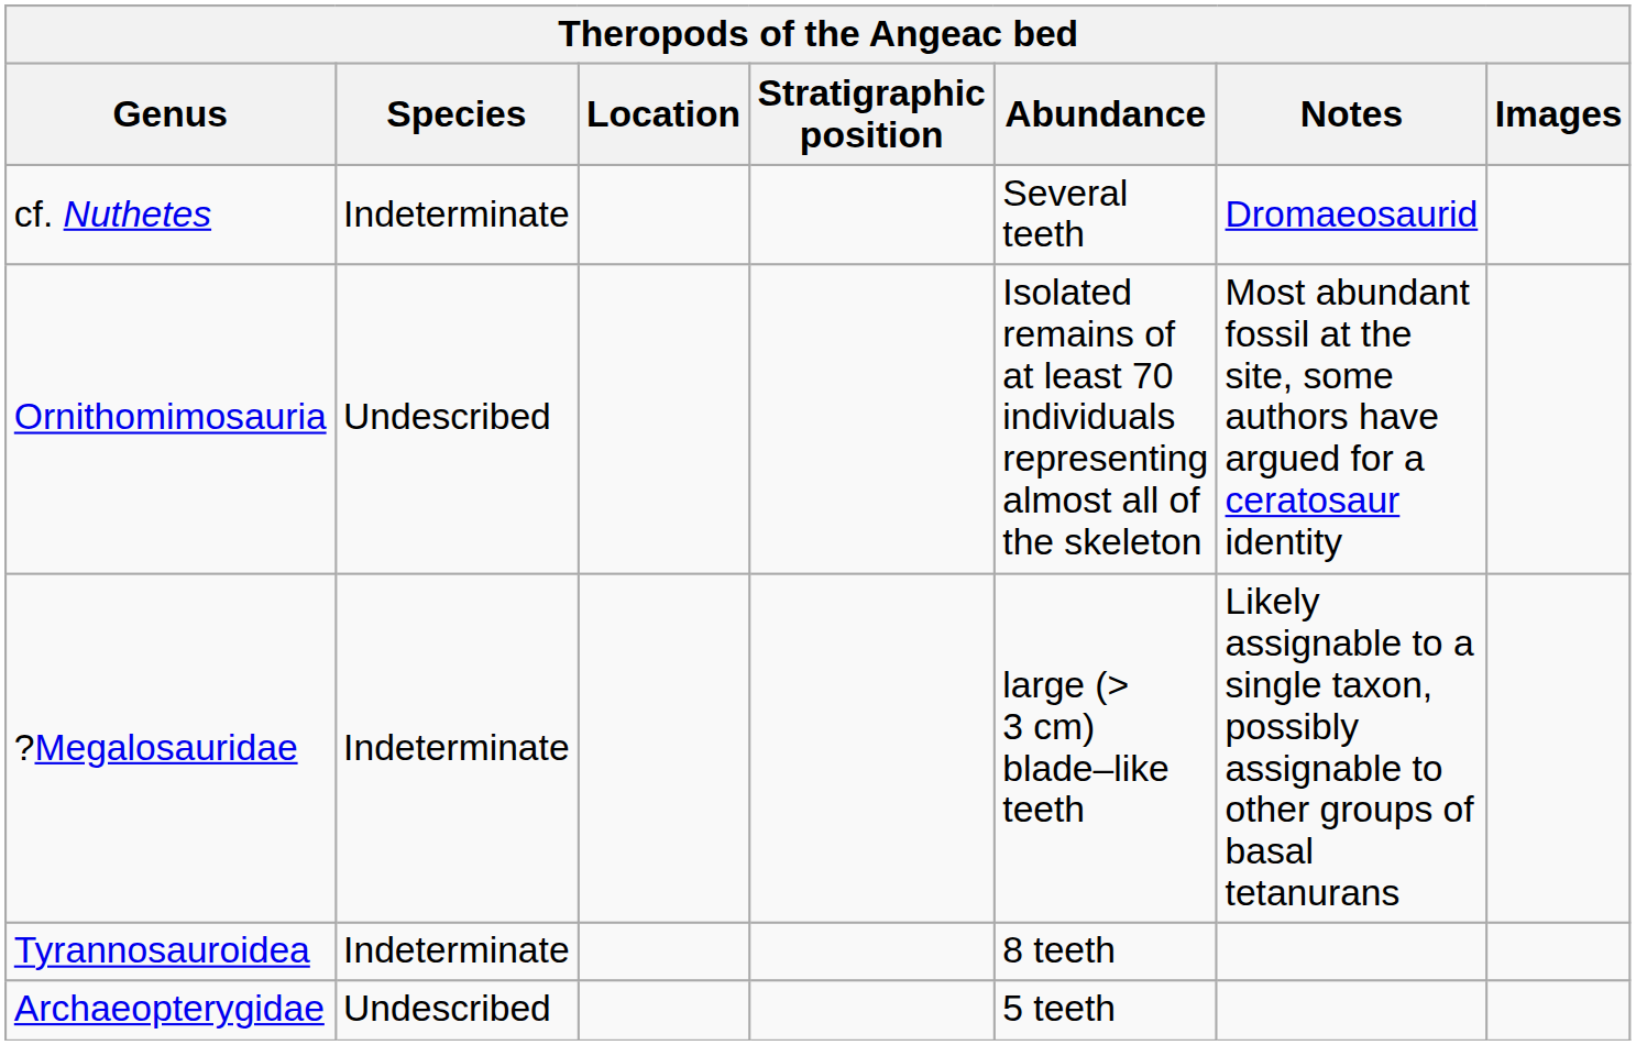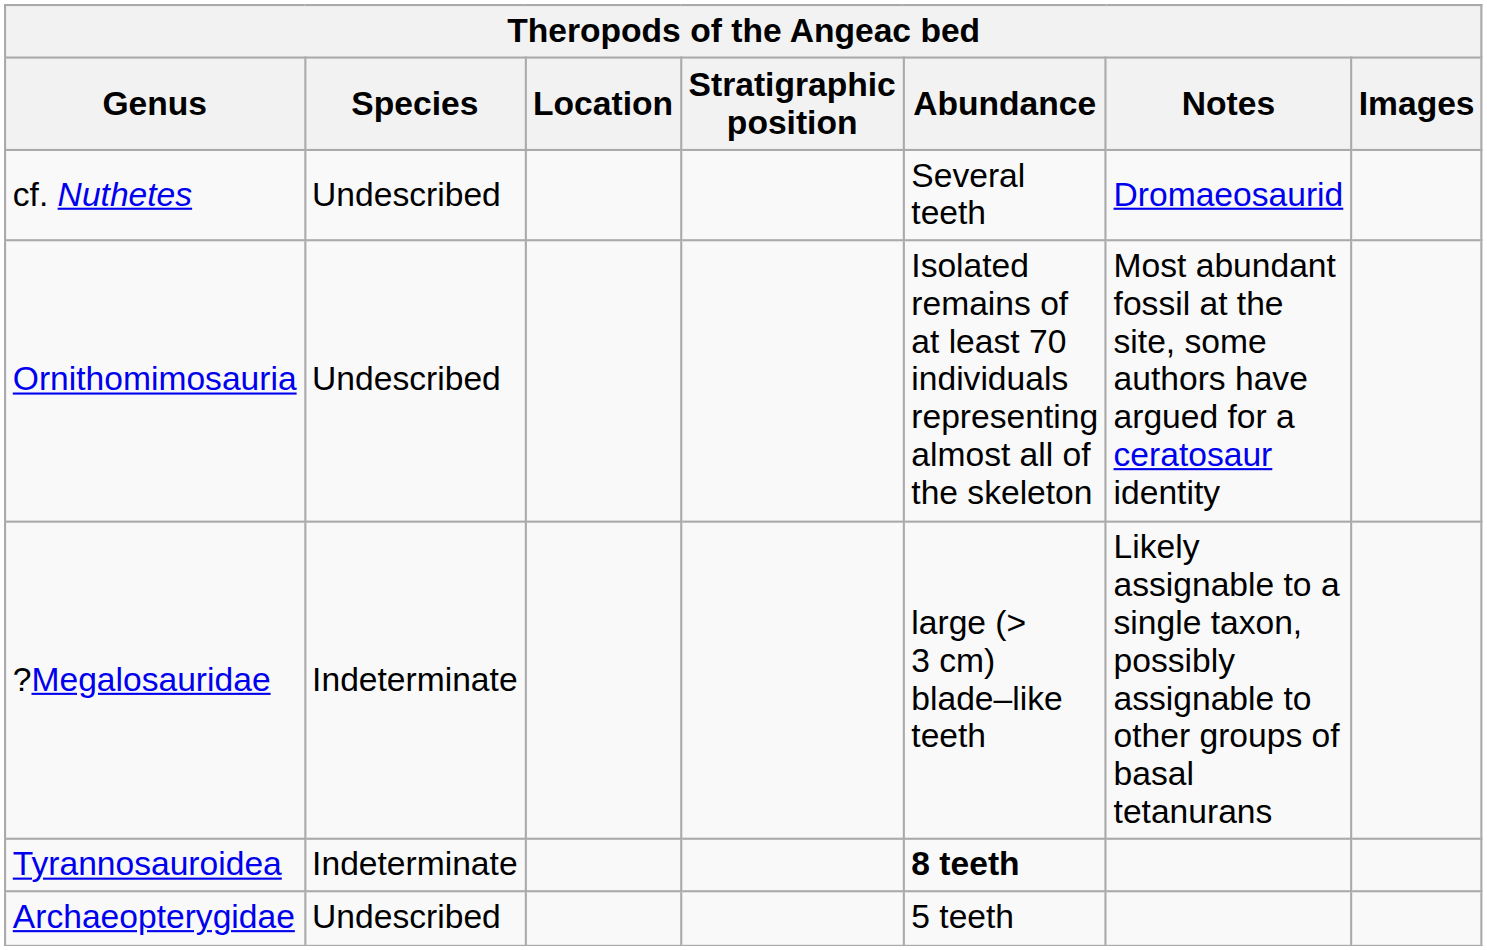cf. Nuthetes | Species: Indeterminate -> Undescribed
Tyrannosauroidea | Abundance: normal -> bold
